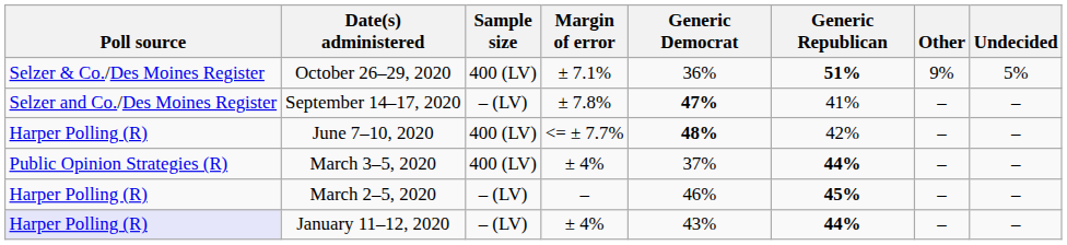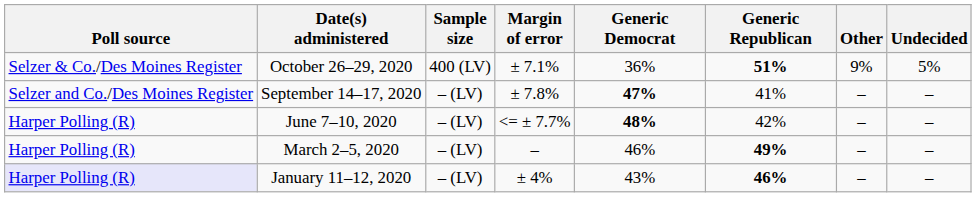June 7–10, 2020 | Sample size: 400 (LV) -> – (LV)
- row: Public Opinion Strategies (R) | March 3–5, 2020 | 400 (LV) | ± 4% | 37% | 44% | – | –
March 2–5, 2020 | Generic Republican: 45% -> 49%
January 11–12, 2020 | Generic Republican: 44% -> 46%
